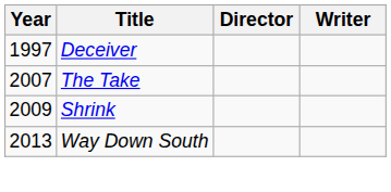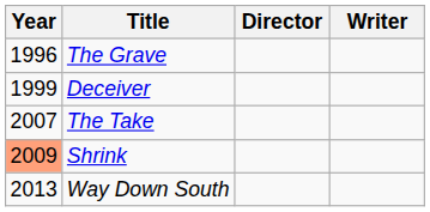+ row: 1996 | The Grave
Deceiver | Year: 1997 -> 1999
Shrink | Year: no background -> lightsalmon background
